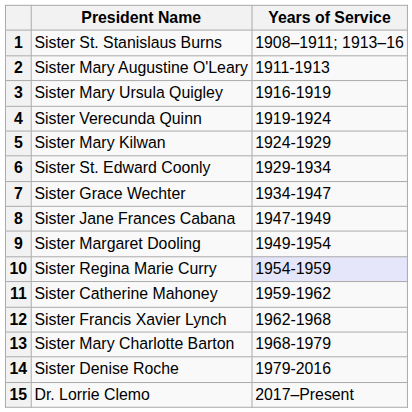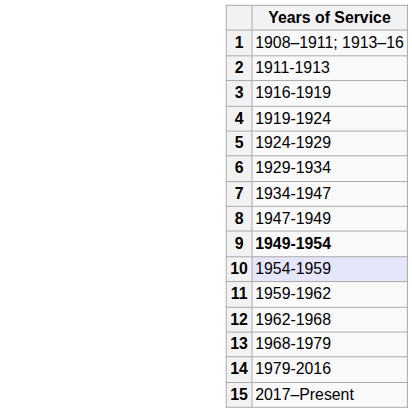- column: President Name | Sister St. Stanislaus Burns | Sister Mary Augustine O'Leary | Sister Mary Ursula Quigley | Sister Verecunda Quinn | Sister Mary Kilwan | Sister St. Edward Coonly | Sister Grace Wechter | Sister Jane Frances Cabana | Sister Margaret Dooling | Sister Regina Marie Curry | Sister Catherine Mahoney | Sister Francis Xavier Lynch | Sister Mary Charlotte Barton | Sister Denise Roche | Dr. Lorrie Clemo
9 | Years of Service: normal -> bold
